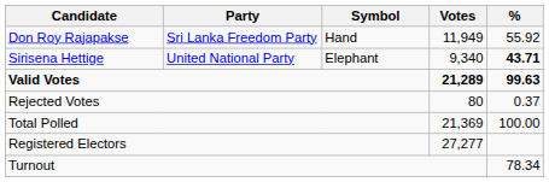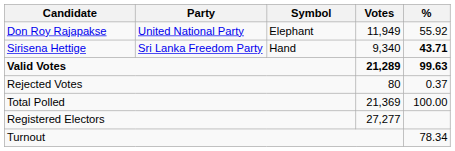Don Roy Rajapakse | Party: Sri Lanka Freedom Party -> United National Party
Don Roy Rajapakse | Symbol: Hand -> Elephant
Sirisena Hettige | Party: United National Party -> Sri Lanka Freedom Party
Sirisena Hettige | Symbol: Elephant -> Hand
